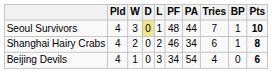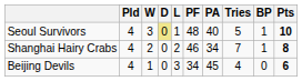Seoul Survivors | PA: 44 -> 40
Seoul Survivors | Tries: 7 -> 5
Shanghai Hairy Crabs | Tries: 6 -> 7
Beijing Devils | PA: 54 -> 45
